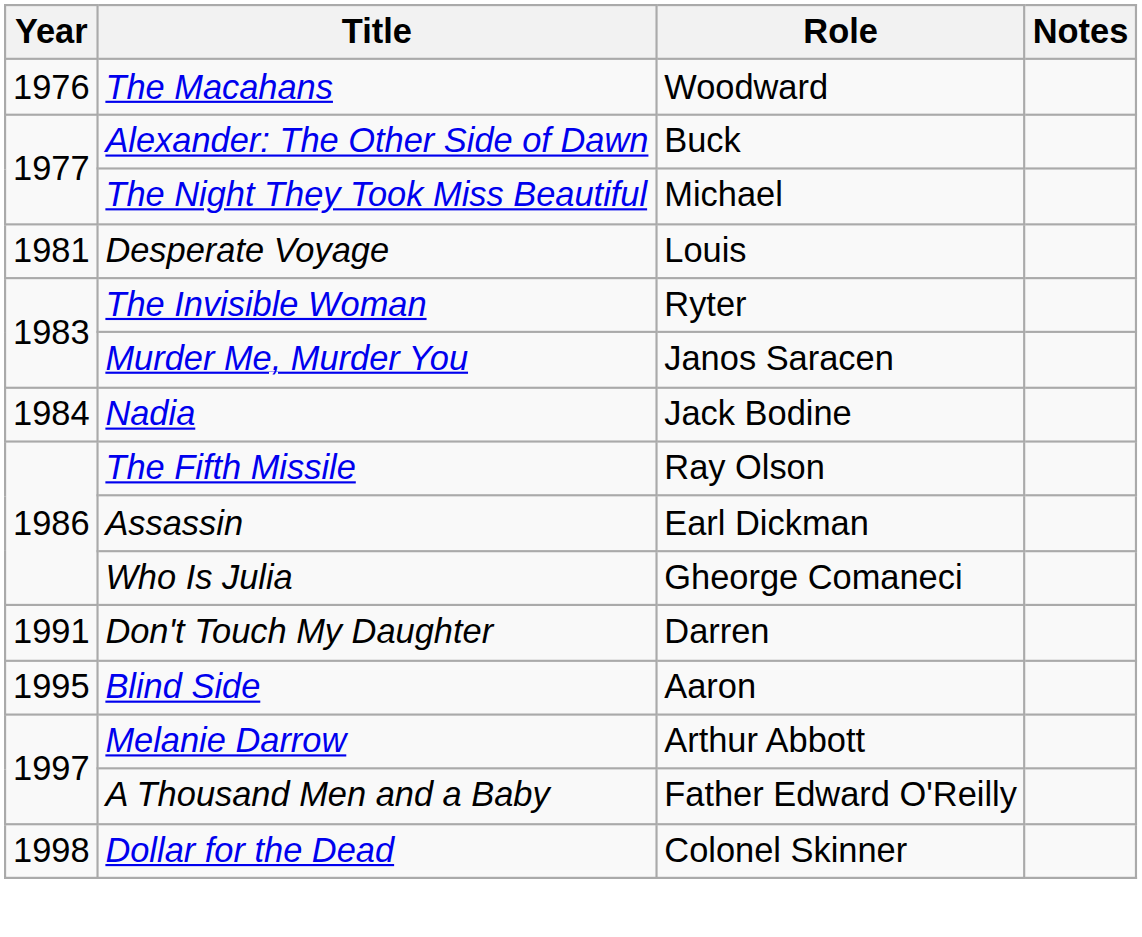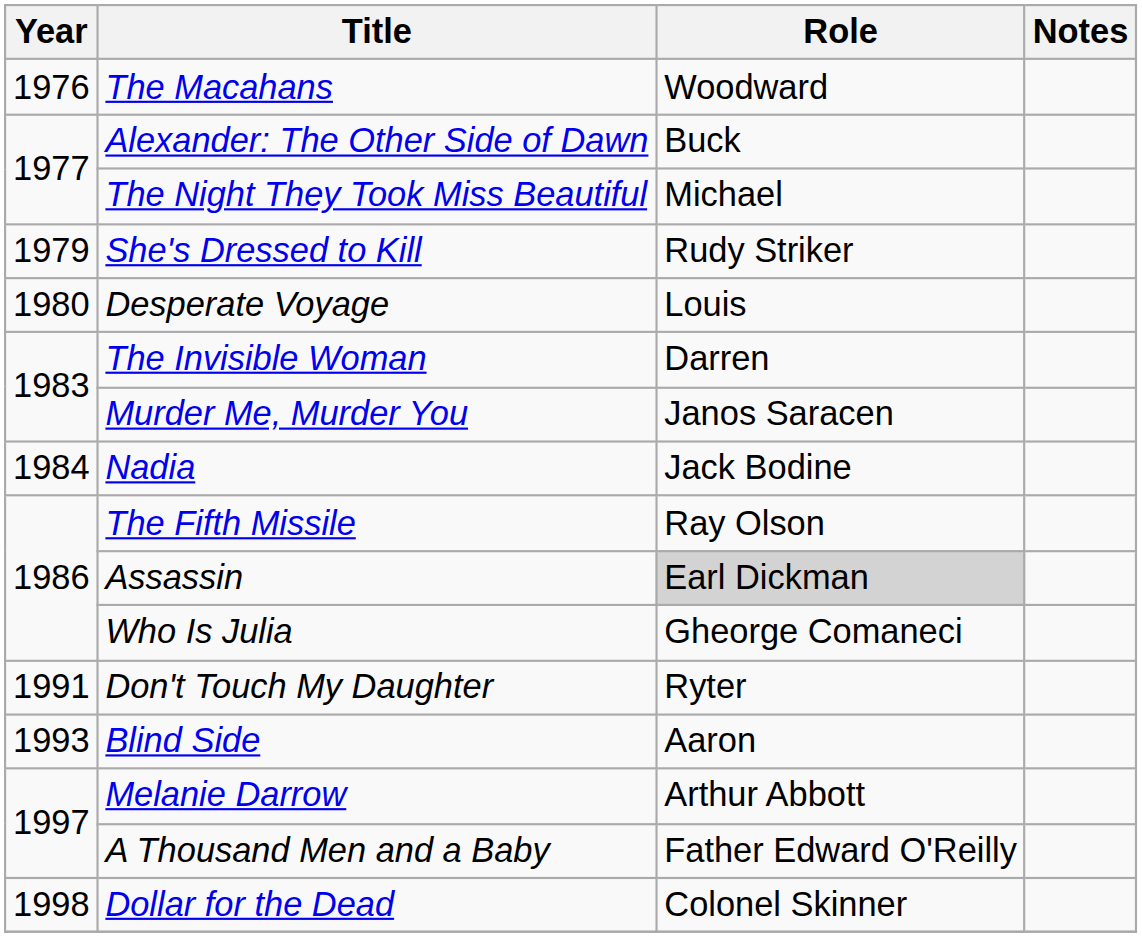+ row: 1979 | She's Dressed to Kill | Rudy Striker
Desperate Voyage | Year: 1981 -> 1980
The Invisible Woman | Role: Ryter -> Darren
Assassin | Role: no background -> lightgrey background
Don't Touch My Daughter | Role: Darren -> Ryter
Blind Side | Year: 1995 -> 1993
